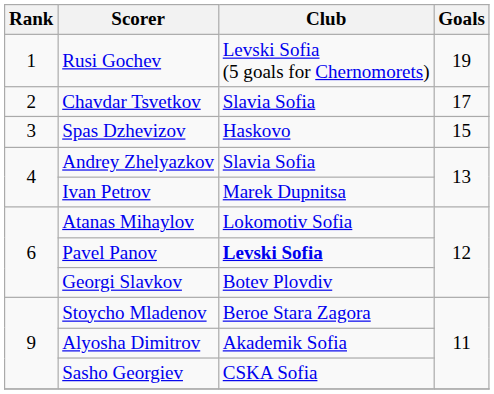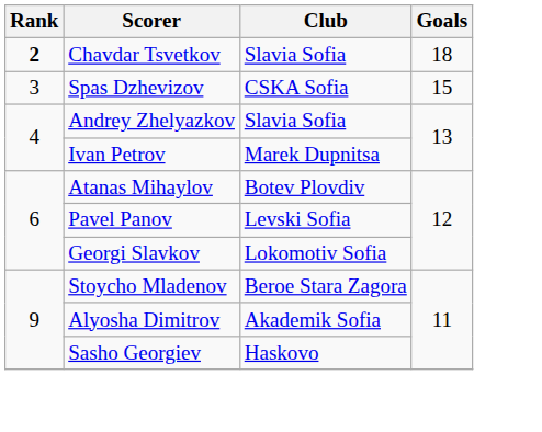- row: 1 | Rusi Gochev | Levski Sofia (5 goals for Chernomorets) | 19
Chavdar Tsvetkov | Rank: normal -> bold
Chavdar Tsvetkov | Goals: 17 -> 18
Spas Dzhevizov | Club: Haskovo -> CSKA Sofia
Atanas Mihaylov | Club: Lokomotiv Sofia -> Botev Plovdiv
Pavel Panov | Club: bold -> normal
Georgi Slavkov | Club: Botev Plovdiv -> Lokomotiv Sofia
Sasho Georgiev | Club: CSKA Sofia -> Haskovo
